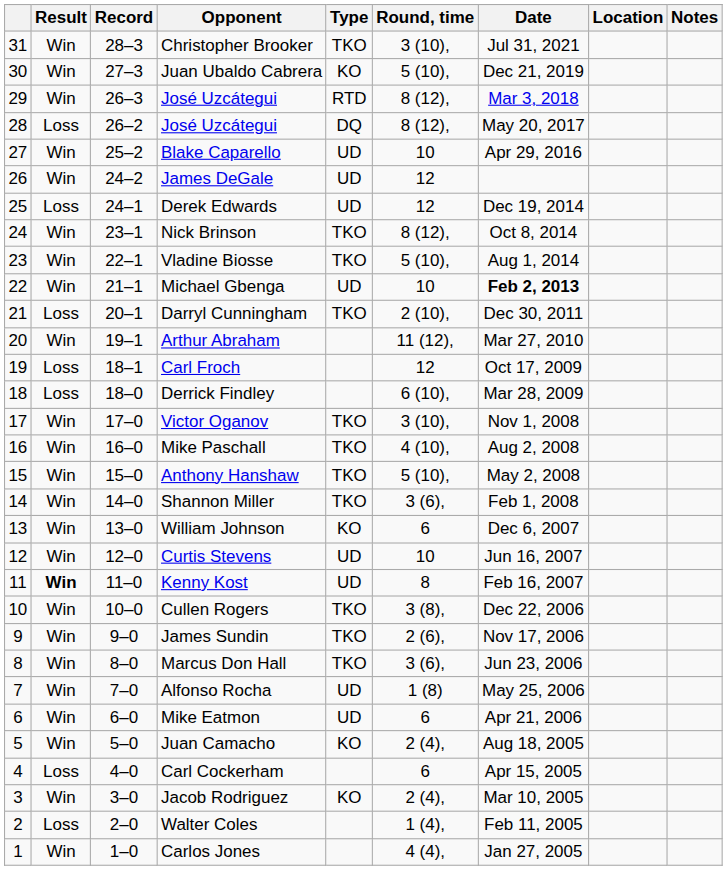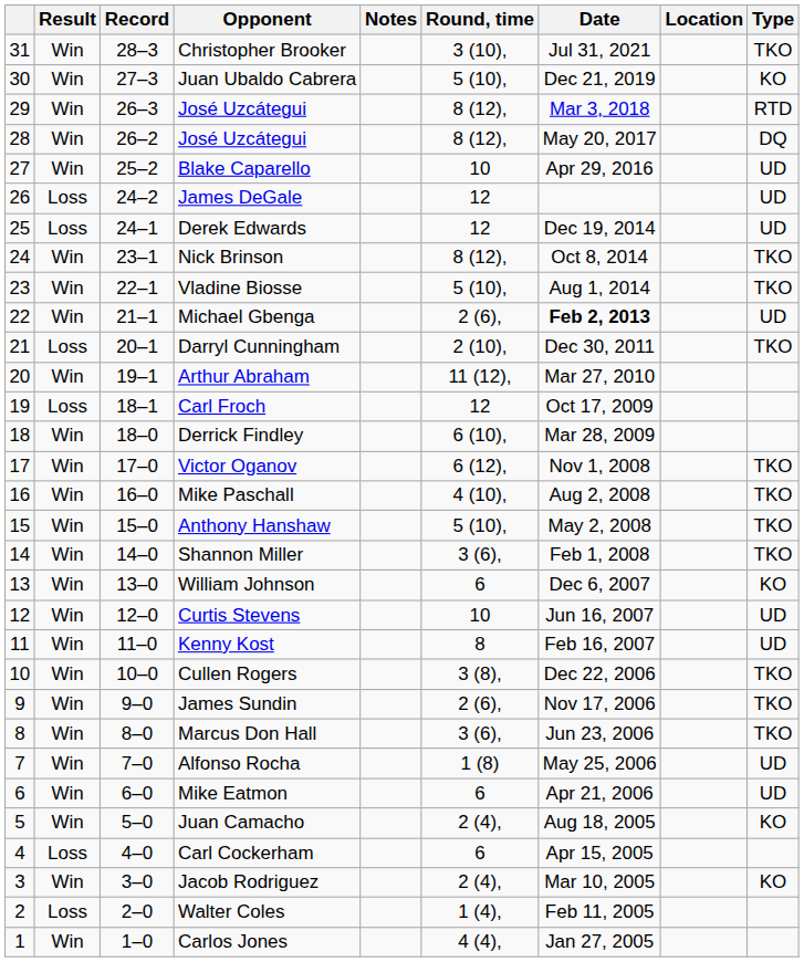columns swapped: Type <-> Notes
28 / José Uzcátegui | Result: Loss -> Win
James DeGale | Result: Win -> Loss
Michael Gbenga | Round, time: 10 -> 2 (6),
Derrick Findley | Result: Loss -> Win
Victor Oganov | Round, time: 3 (10), -> 6 (12),
Kenny Kost | Result: bold -> normal
